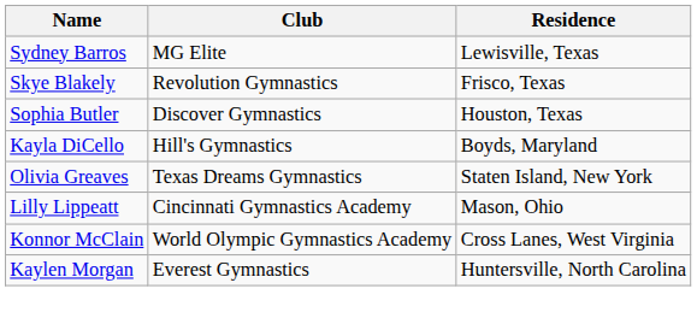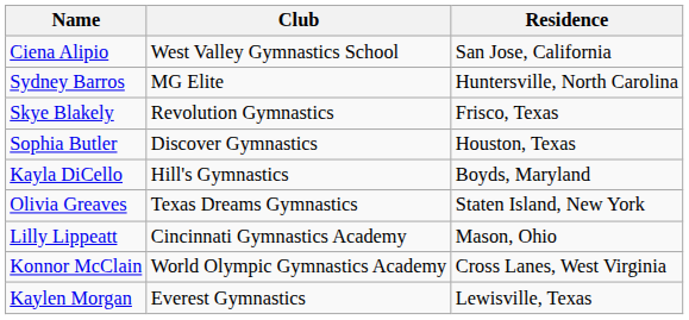+ row: Ciena Alipio | West Valley Gymnastics School | San Jose, California
Sydney Barros | Residence: Lewisville, Texas -> Huntersville, North Carolina
Kaylen Morgan | Residence: Huntersville, North Carolina -> Lewisville, Texas
